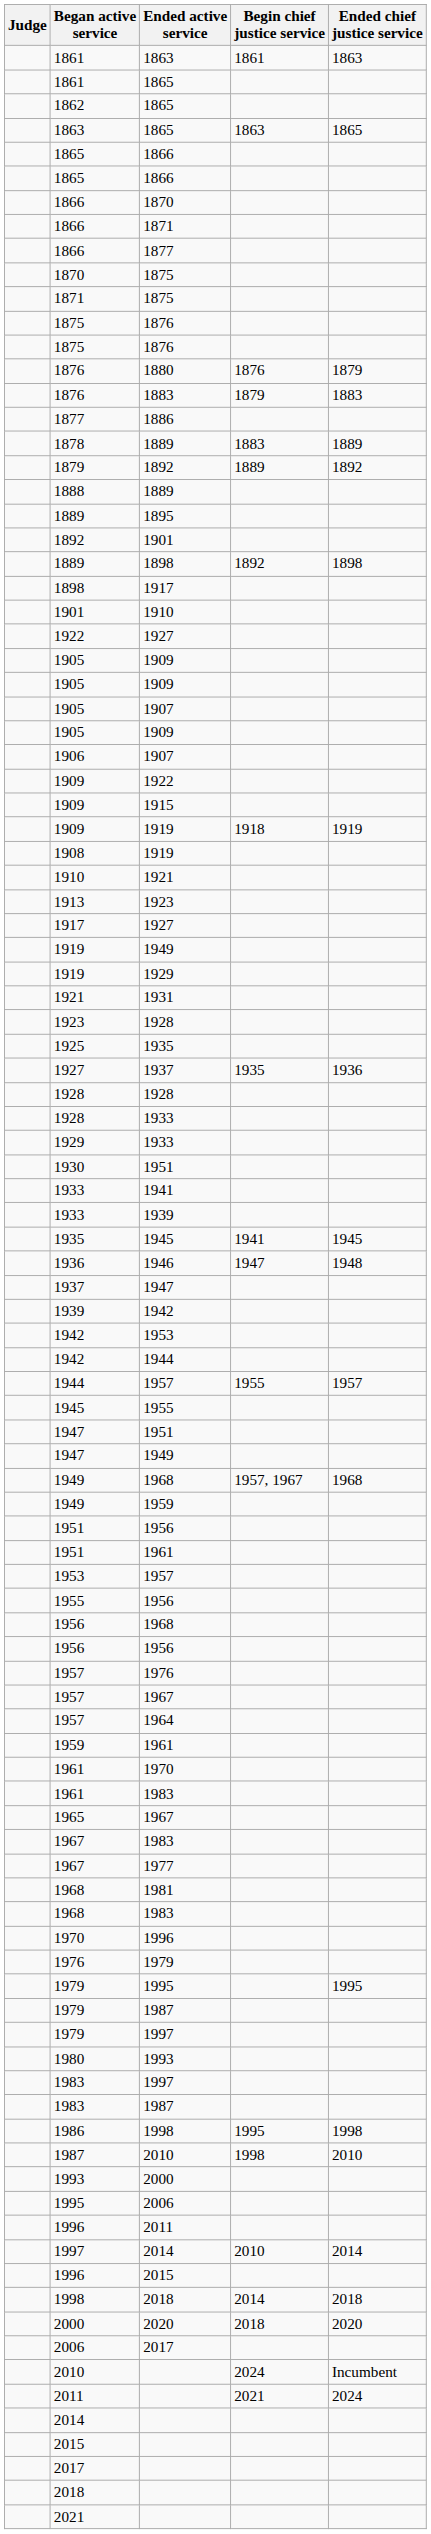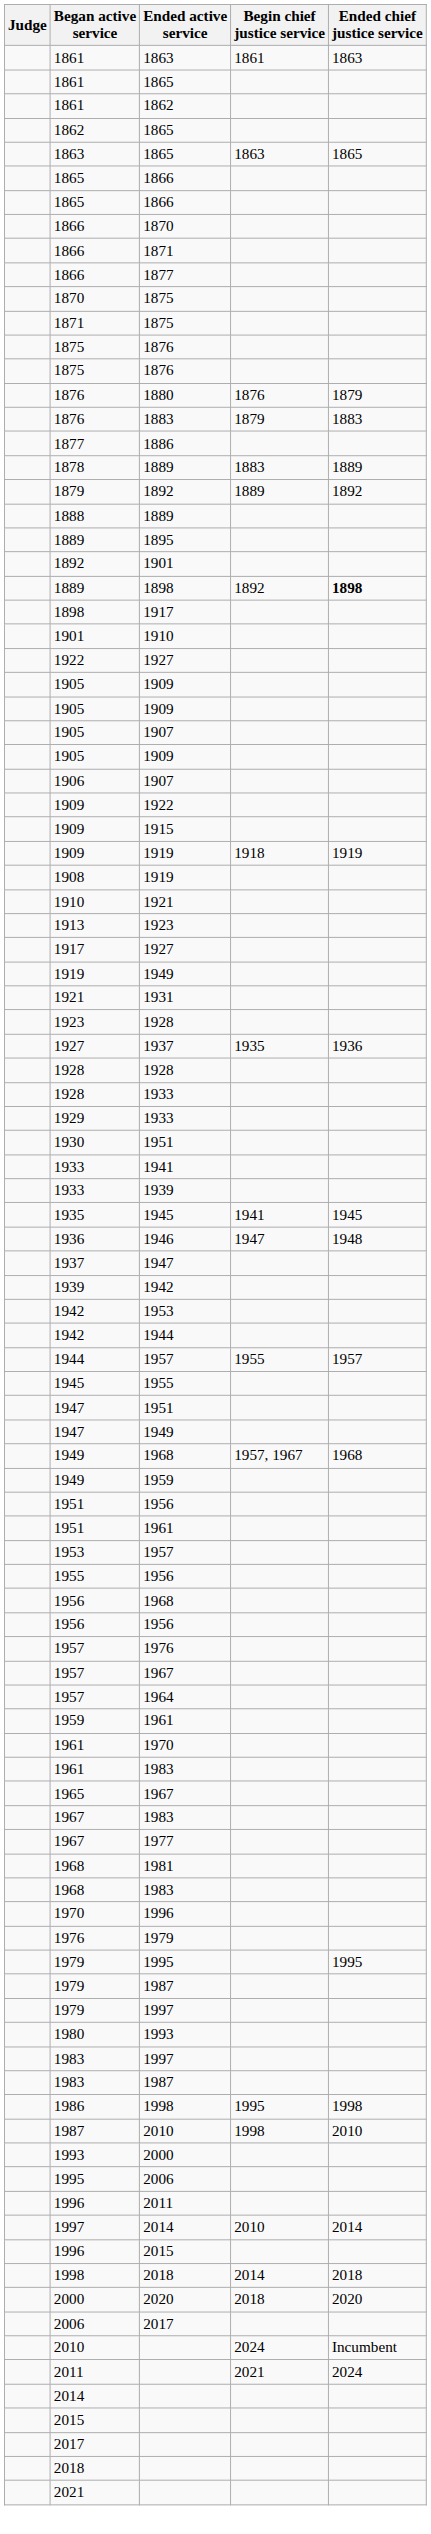+ row: 1861 | 1862
1889 / 1898 | Ended chief justice service: normal -> bold
- row: 1919 | 1929
- row: 1925 | 1935
